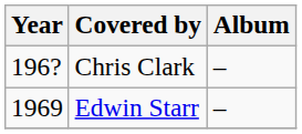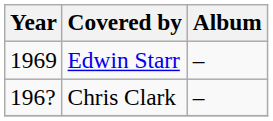rows swapped: Edwin Starr <-> Chris Clark
